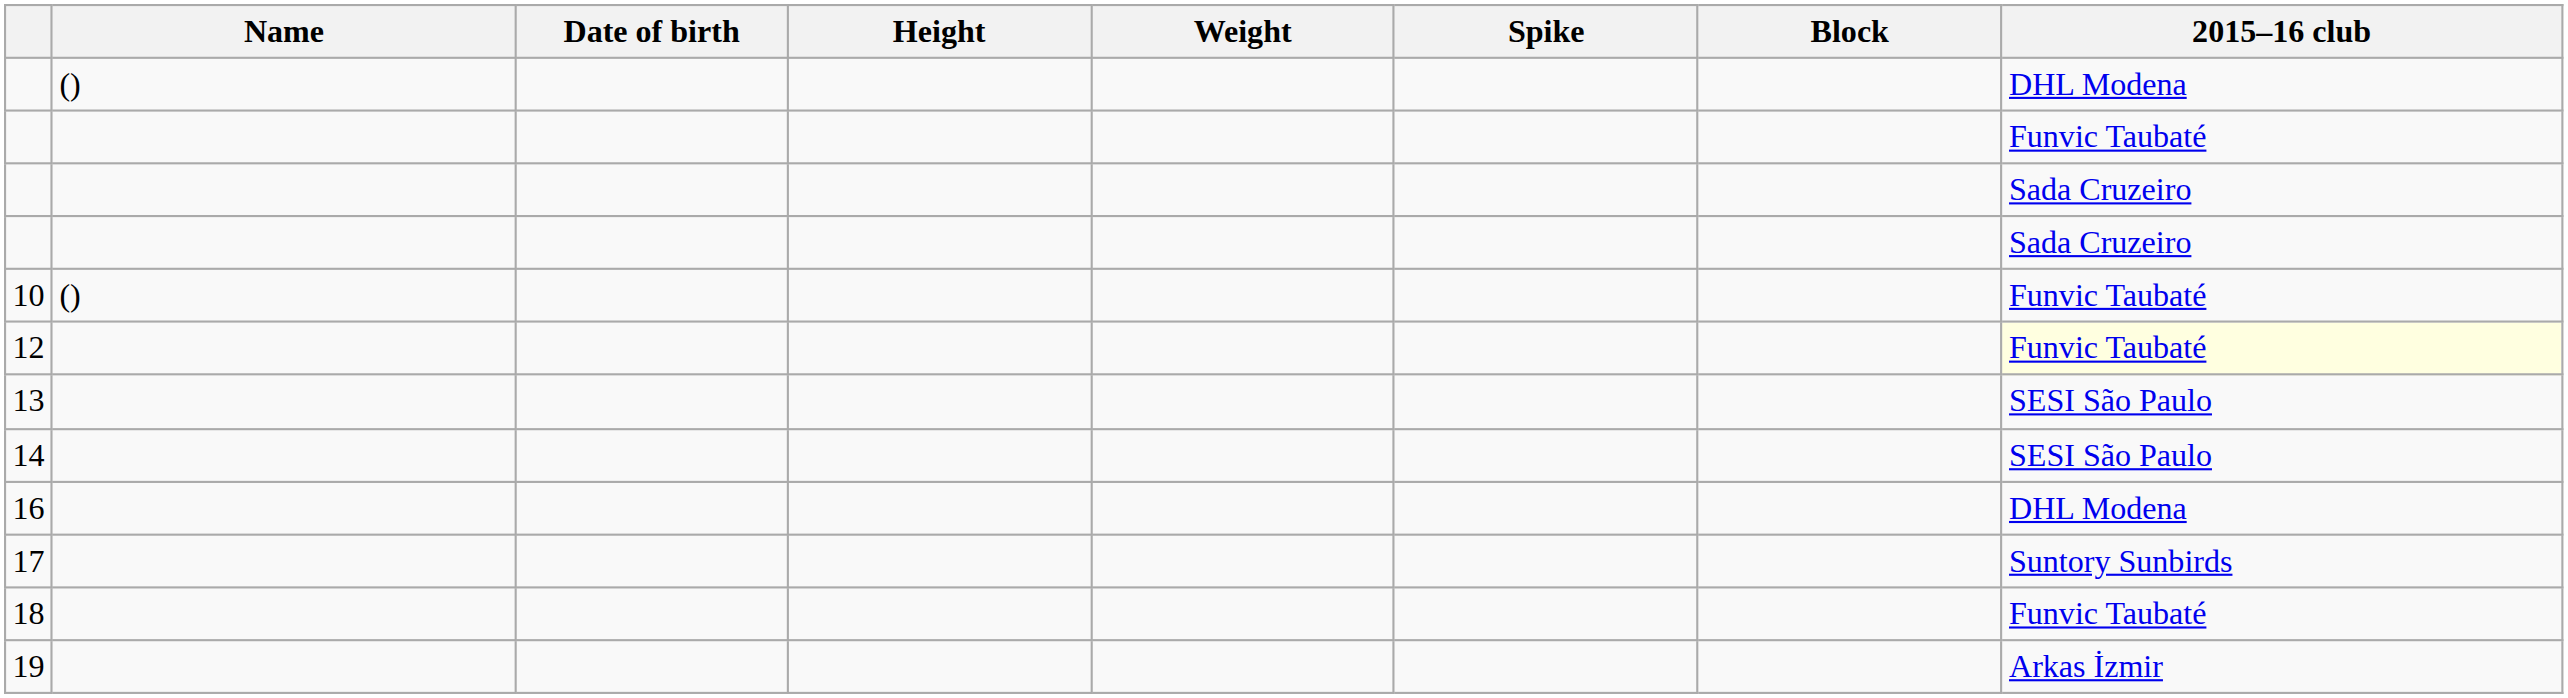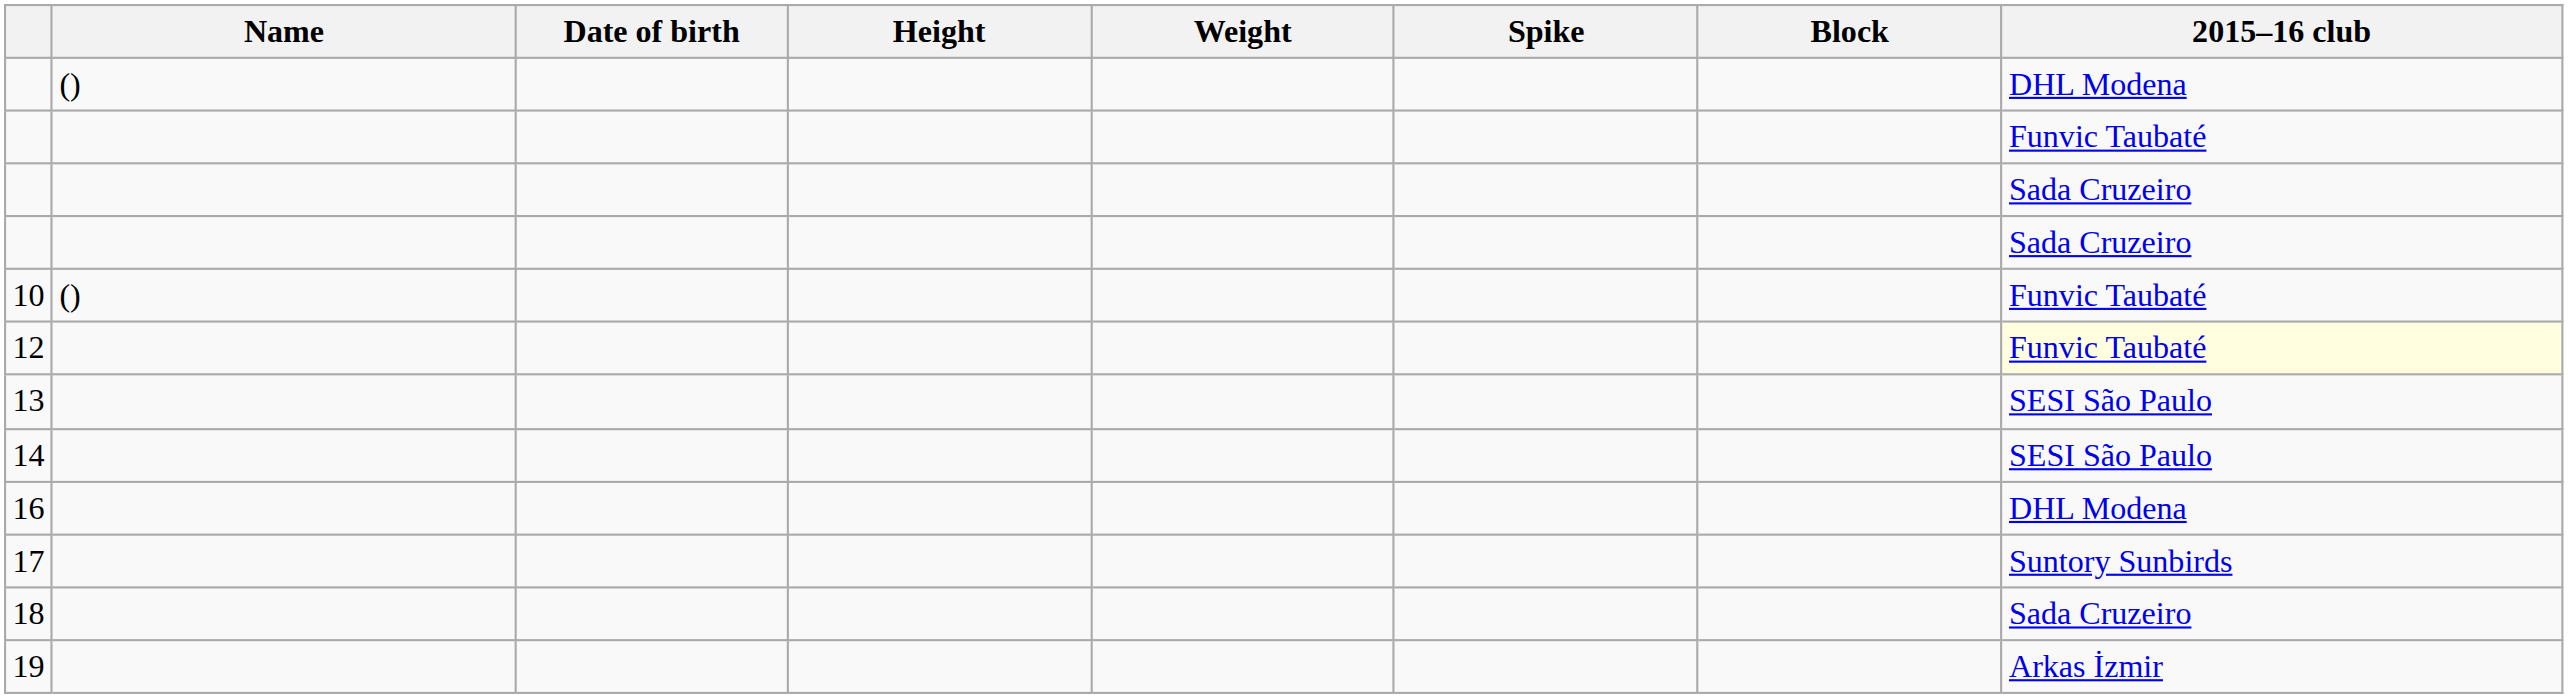18 | 2015–16 club: Funvic Taubaté -> Sada Cruzeiro
